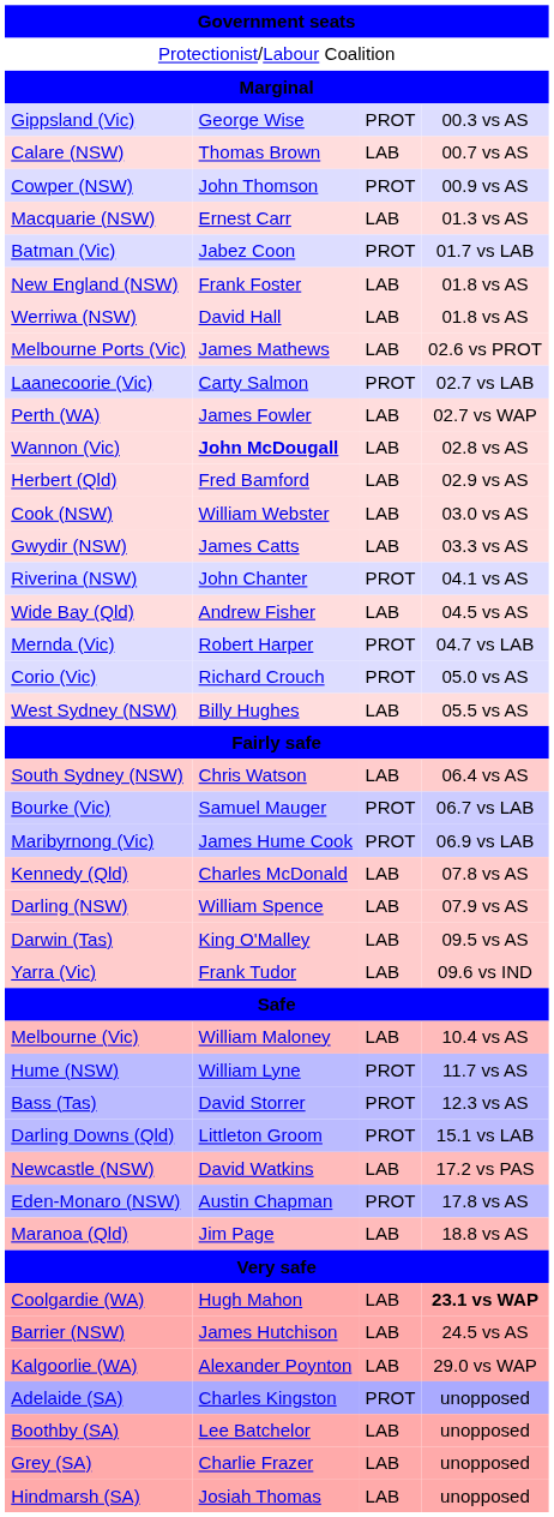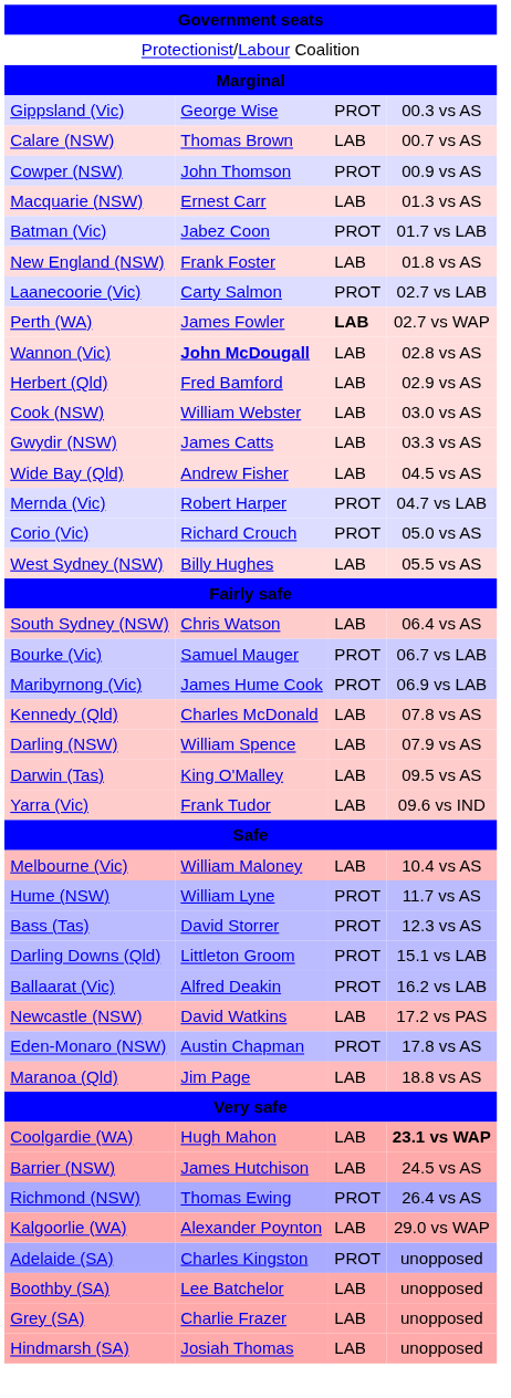- row: Werriwa (NSW) | David Hall | LAB | 01.8 vs AS
- row: Melbourne Ports (Vic) | James Mathews | LAB | 02.6 vs PROT
Perth (WA) | column 3: normal -> bold
- row: Riverina (NSW) | John Chanter | PROT | 04.1 vs AS
+ row: Ballaarat (Vic) | Alfred Deakin | PROT | 16.2 vs LAB
+ row: Richmond (NSW) | Thomas Ewing | PROT | 26.4 vs AS
